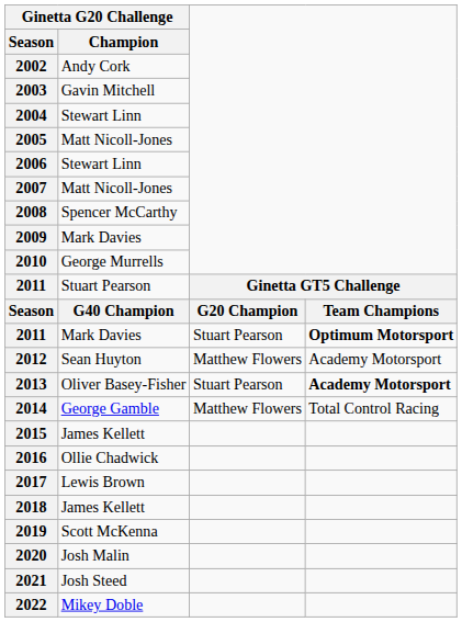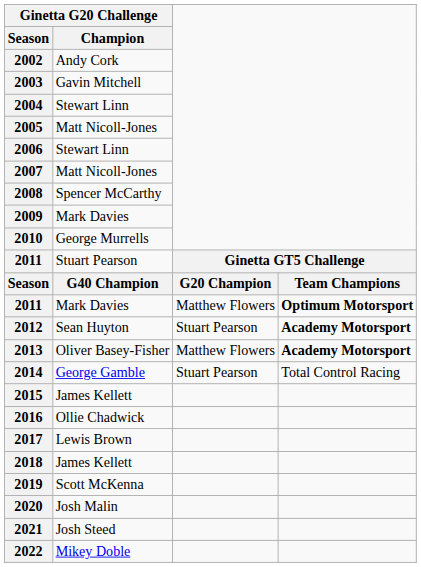2011 / Mark Davies | column 3: Stuart Pearson -> Matthew Flowers
2012 | column 3: Matthew Flowers -> Stuart Pearson
2012 | column 4: normal -> bold
2013 | column 3: Stuart Pearson -> Matthew Flowers
2014 | column 3: Matthew Flowers -> Stuart Pearson
